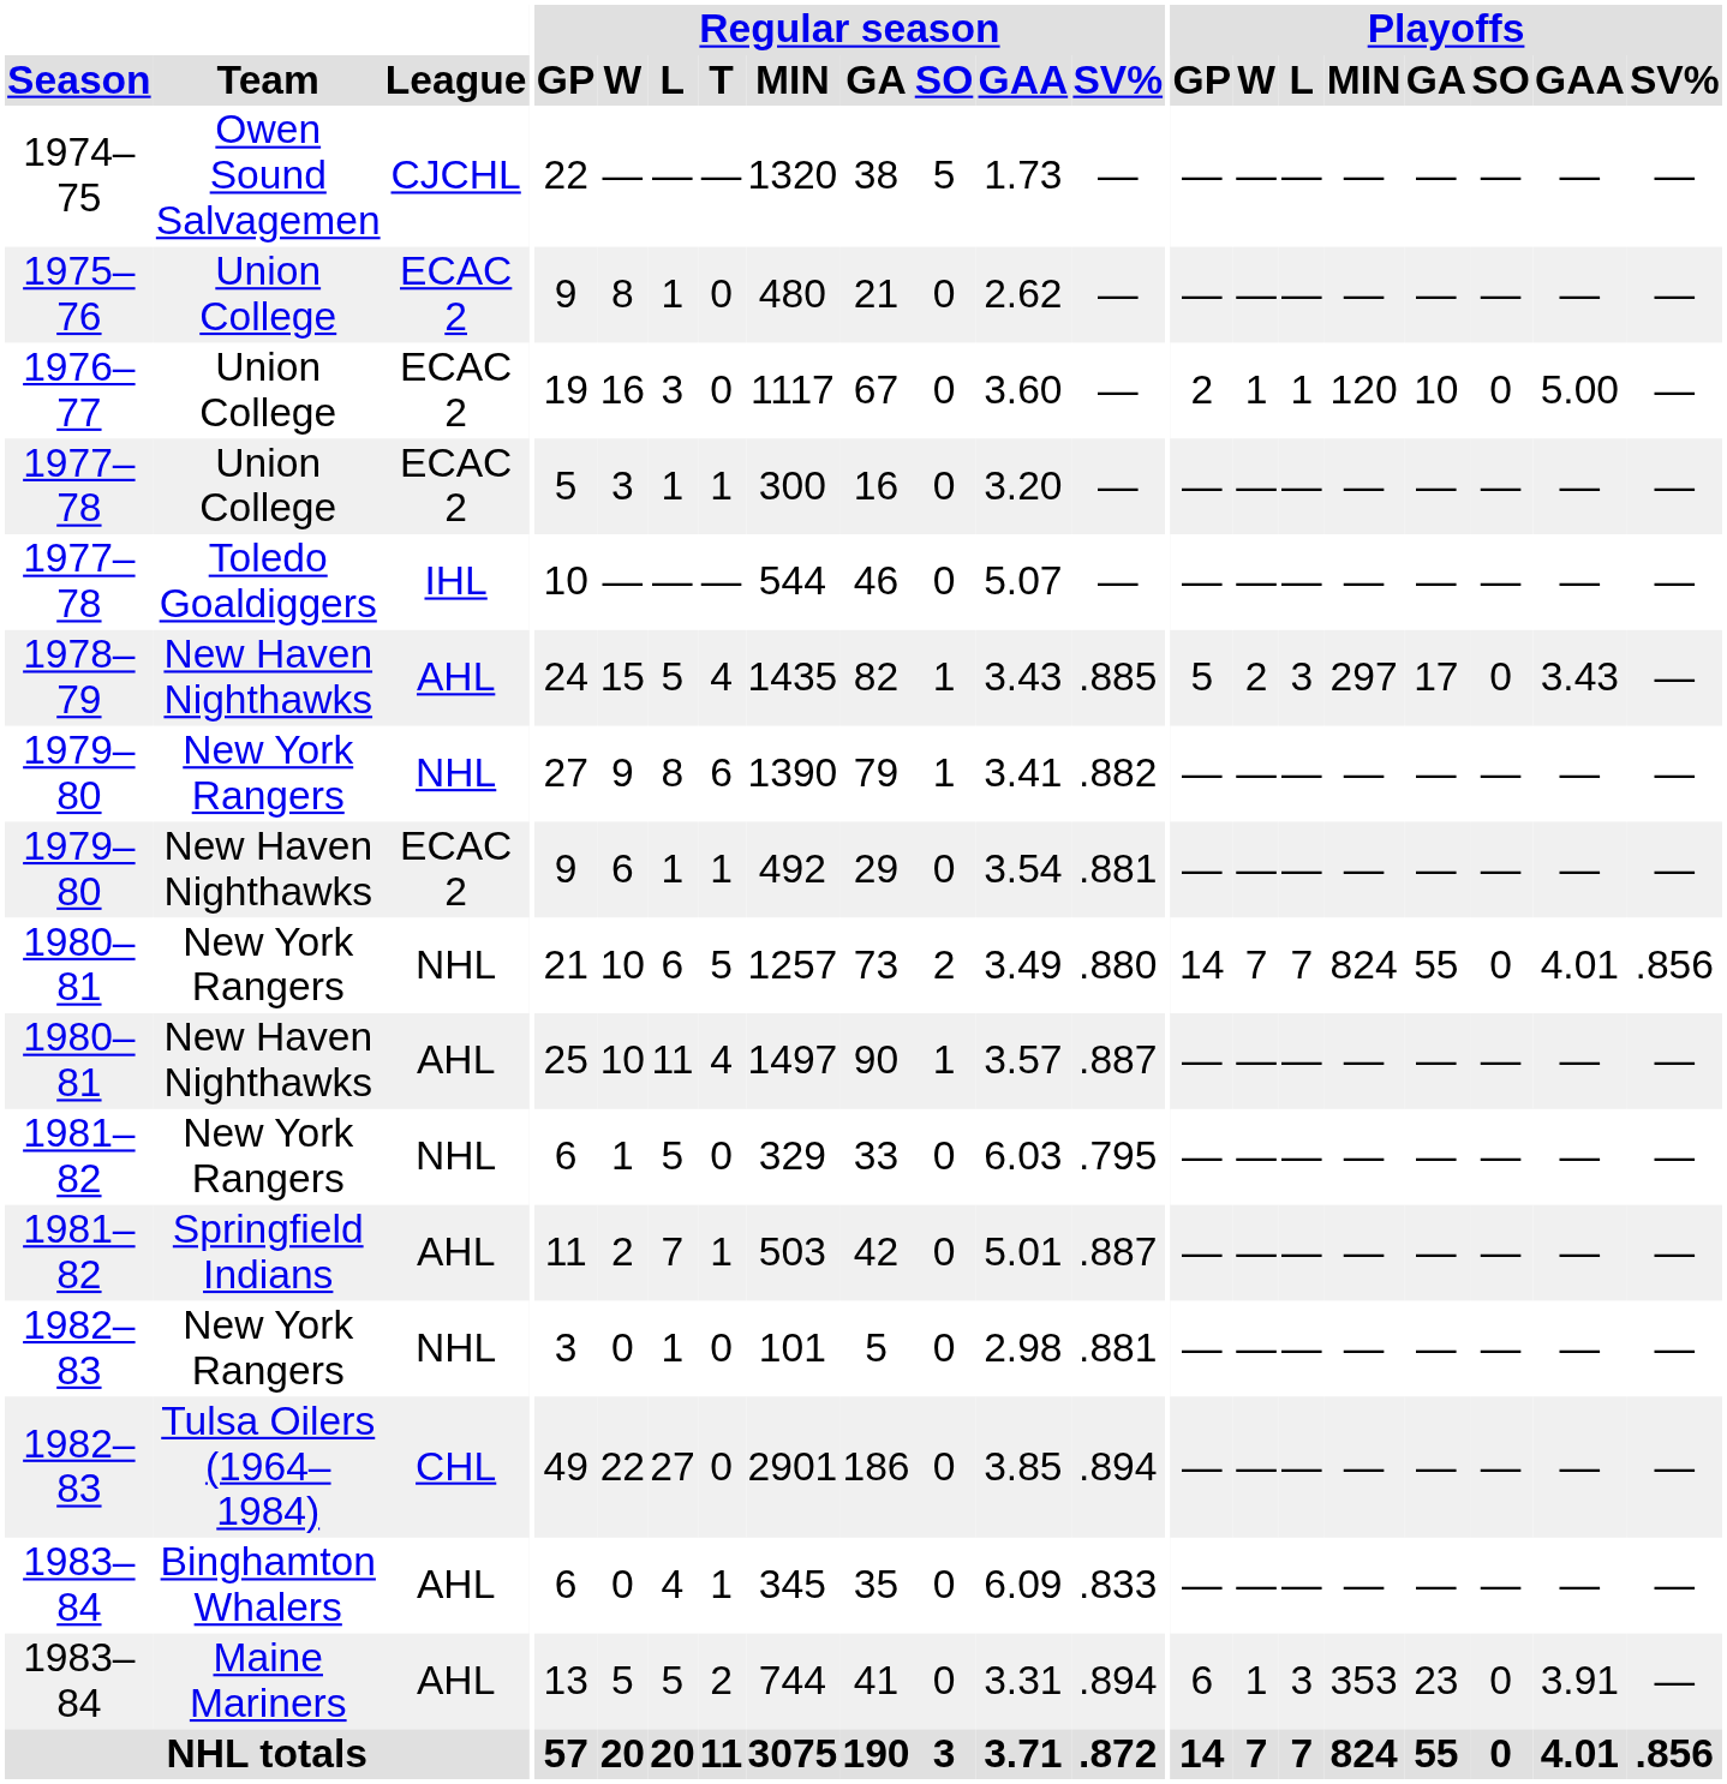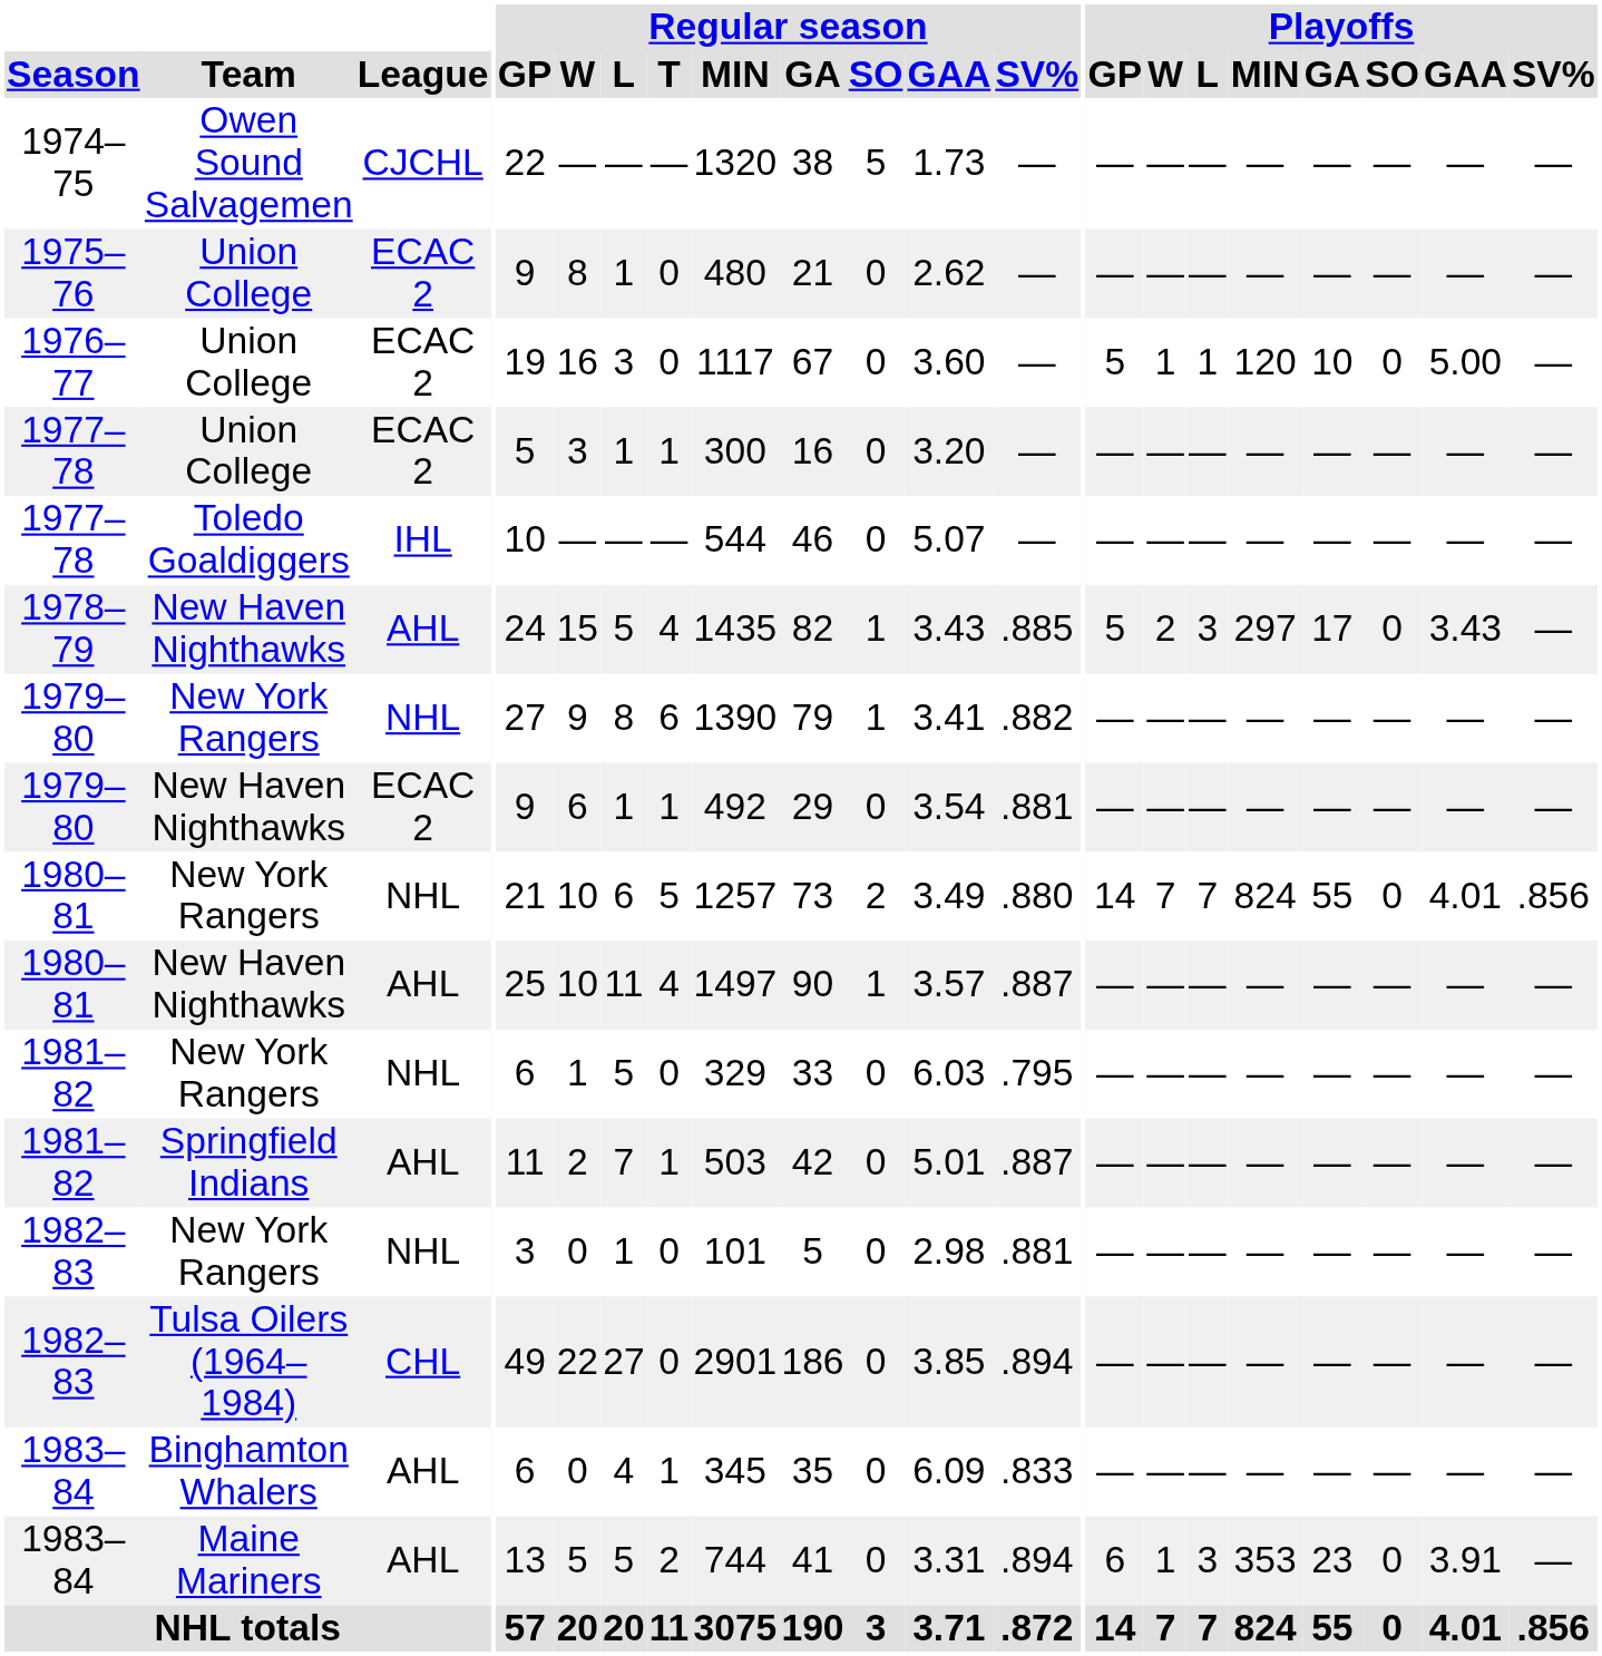1976–77 | Playoffs / GP: 2 -> 5
